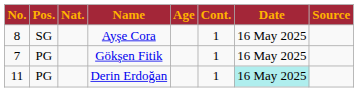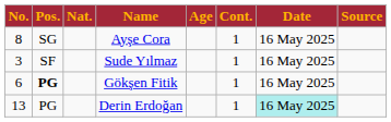+ row: 3 | SF | Sude Yılmaz | 1 | 16 May 2025
Gökşen Fitik | No.: 7 -> 6
Gökşen Fitik | Pos.: normal -> bold
Derin Erdoğan | No.: 11 -> 13
